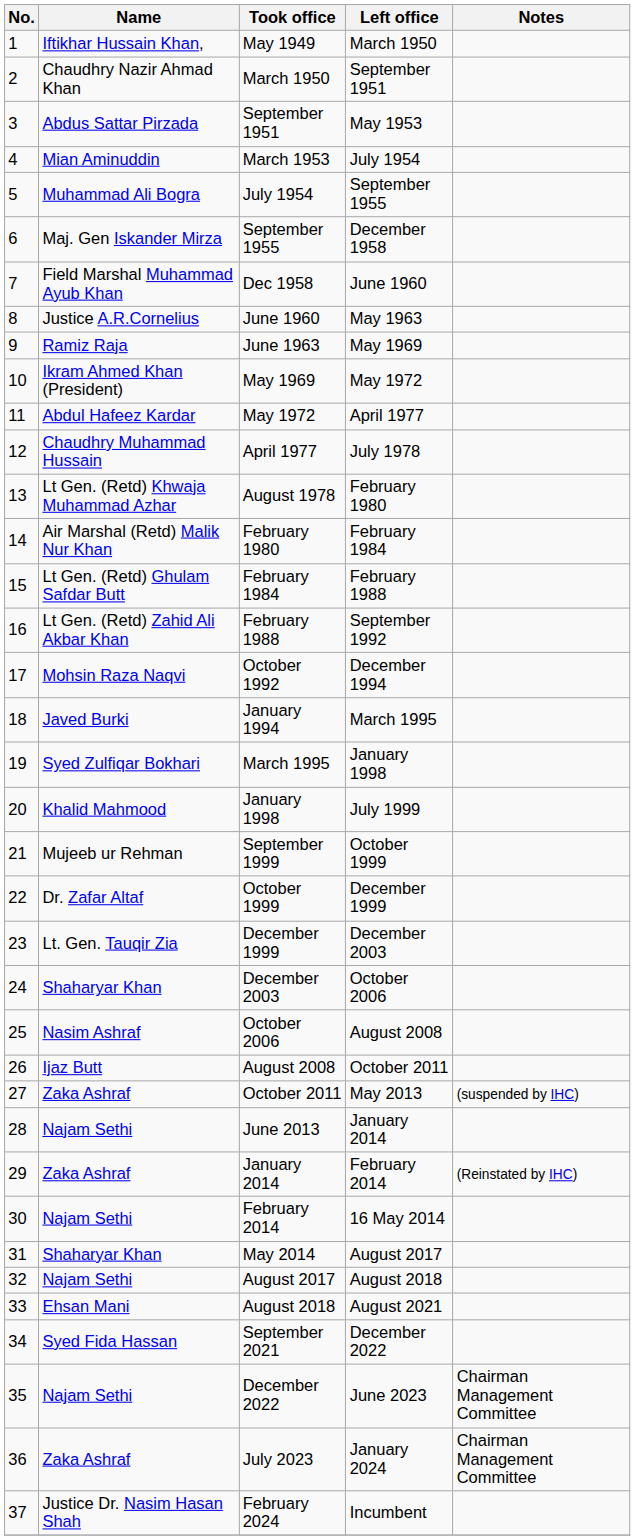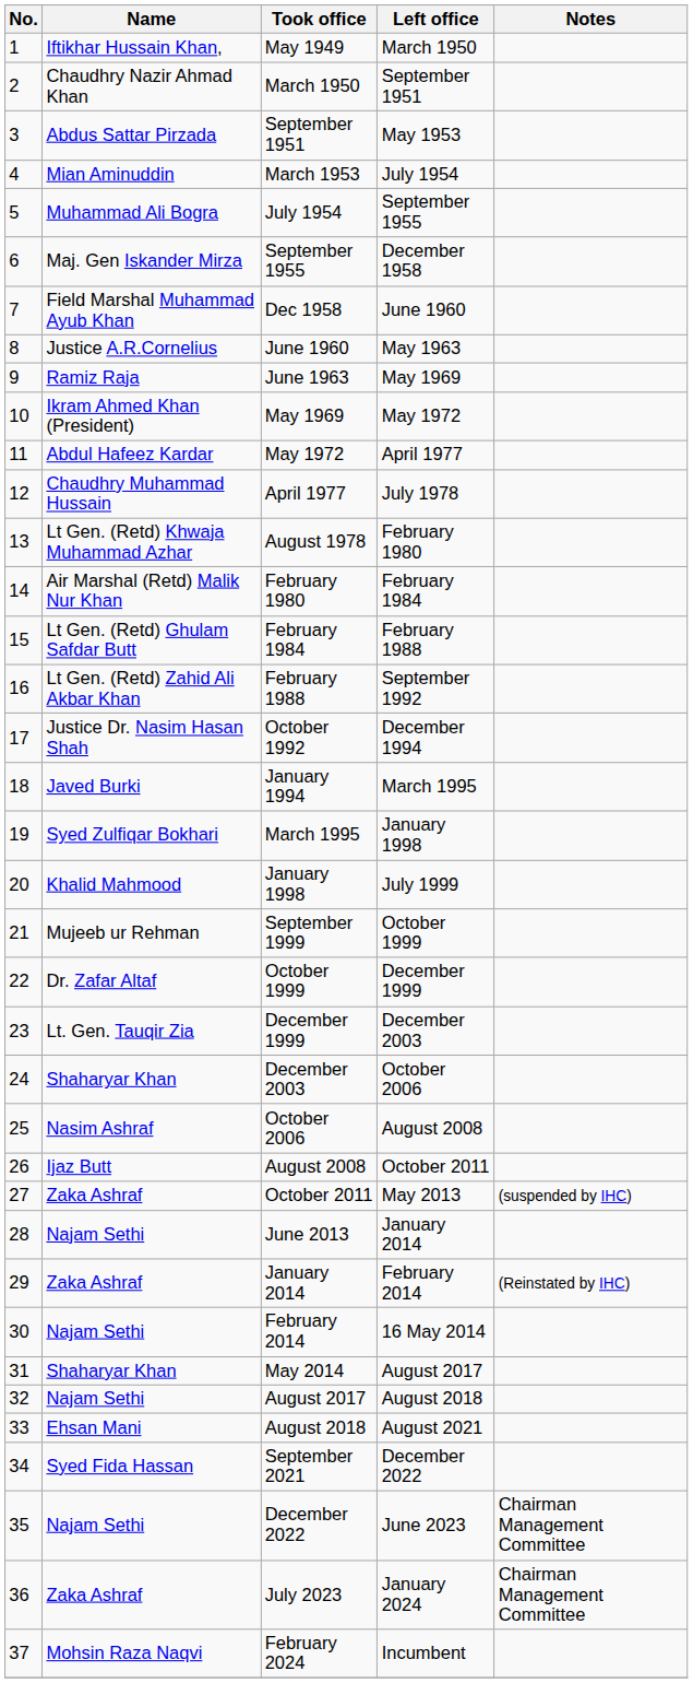October 1992 | Name: Mohsin Raza Naqvi -> Justice Dr. Nasim Hasan Shah
February 2024 | Name: Justice Dr. Nasim Hasan Shah -> Mohsin Raza Naqvi
